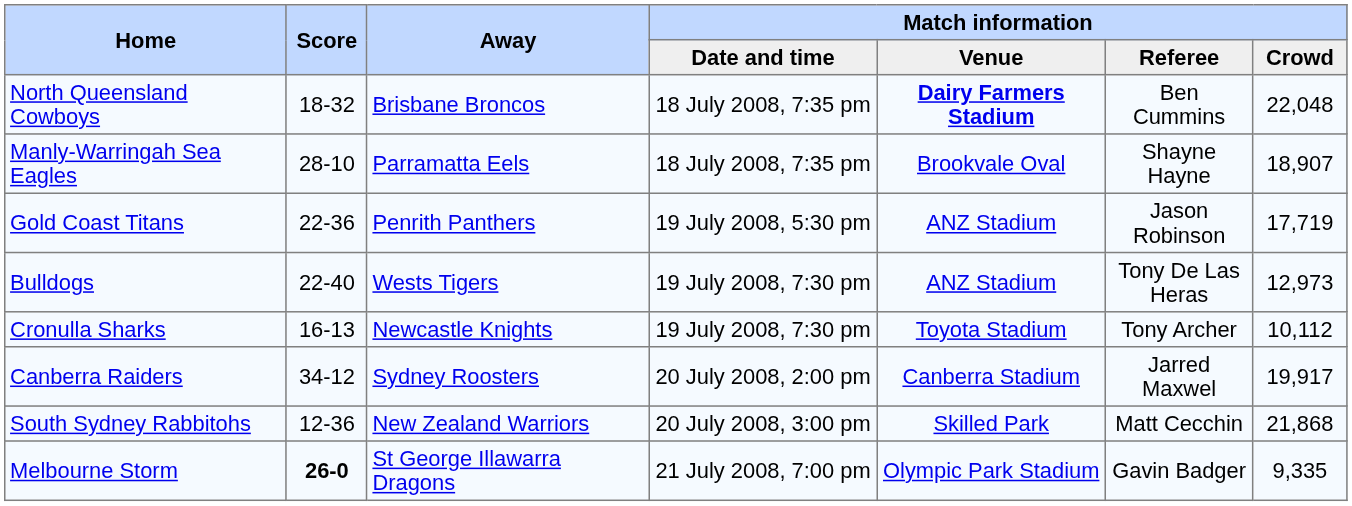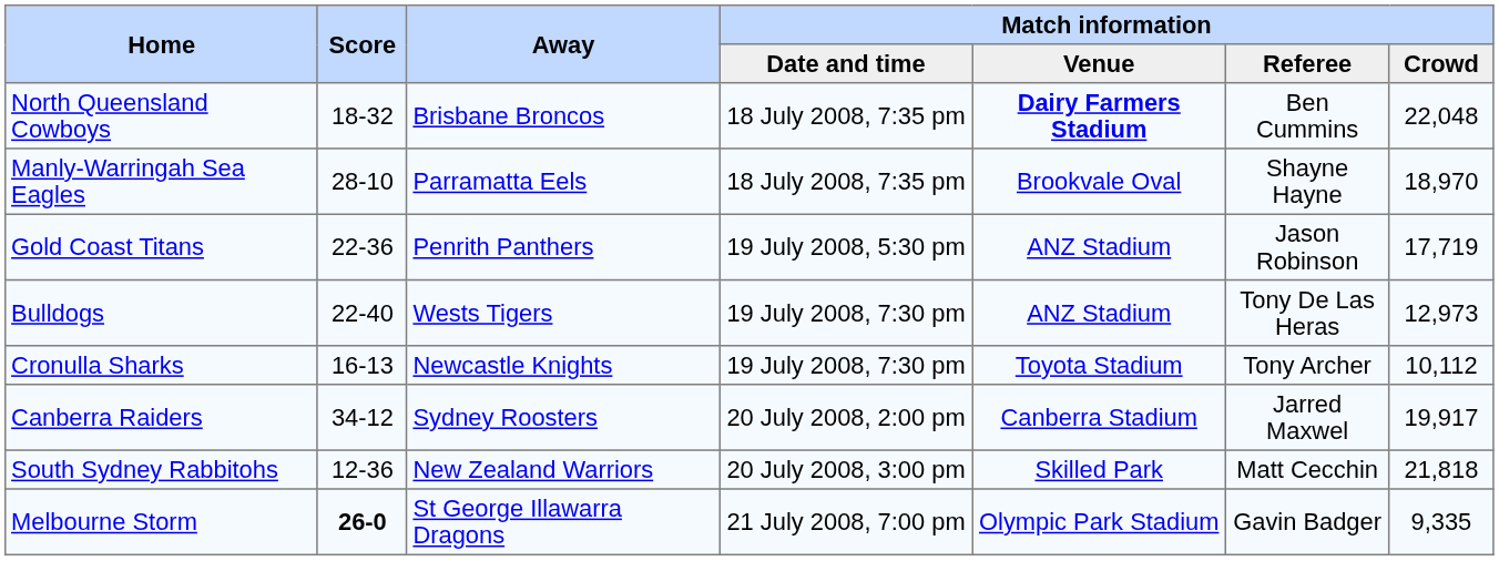Manly-Warringah Sea Eagles | Match information / Crowd: 18,907 -> 18,970
South Sydney Rabbitohs | Match information / Crowd: 21,868 -> 21,818
